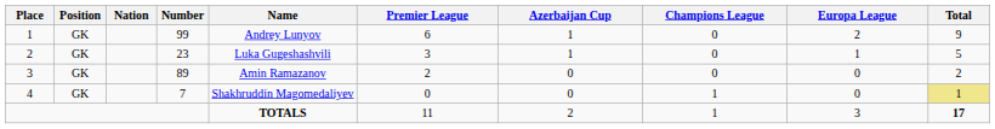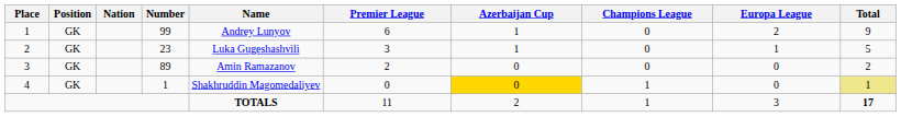4 | Number: 7 -> 1
4 | Azerbaijan Cup: no background -> gold background
